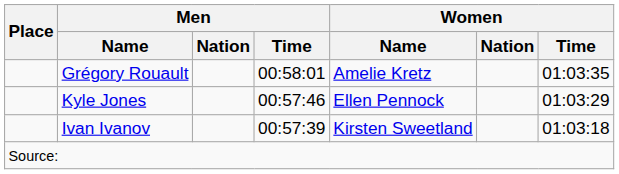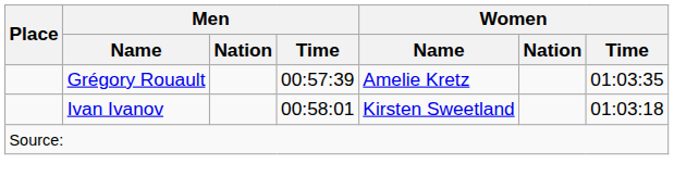Grégory Rouault | Men / Time: 00:58:01 -> 00:57:39
- row: Kyle Jones | 00:57:46 | Ellen Pennock | 01:03:29
Ivan Ivanov | Men / Time: 00:57:39 -> 00:58:01
